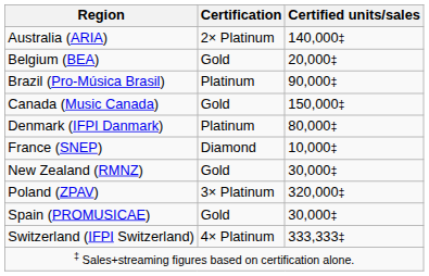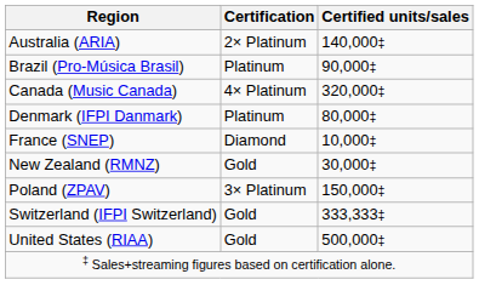- row: Belgium (BEA) | Gold | 20,000‡
Canada (Music Canada) | Certification: Gold -> 4× Platinum
Canada (Music Canada) | Certified units/sales: 150,000‡ -> 320,000‡
Poland (ZPAV) | Certified units/sales: 320,000‡ -> 150,000‡
- row: Spain (PROMUSICAE) | Gold | 30,000‡
Switzerland (IFPI Switzerland) | Certification: 4× Platinum -> Gold
+ row: United States (RIAA) | Gold | 500,000‡
